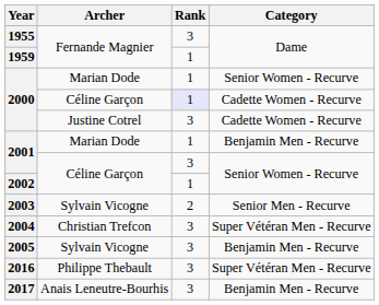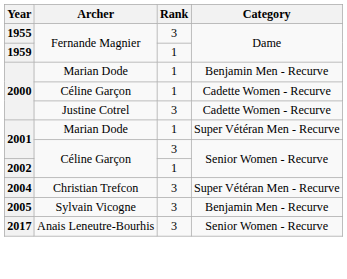2000 / Marian Dode | Category: Senior Women - Recurve -> Benjamin Men - Recurve
2000 / Céline Garçon | Rank: lavender background -> no background
2001 / Marian Dode | Category: Benjamin Men - Recurve -> Super Vétéran Men - Recurve
- row: 2003 | Sylvain Vicogne | 2 | Senior Men - Recurve
- row: 2016 | Philippe Thebault | 3 | Super Vétéran Men - Recurve
2017 | Category: Benjamin Men - Recurve -> Senior Women - Recurve
